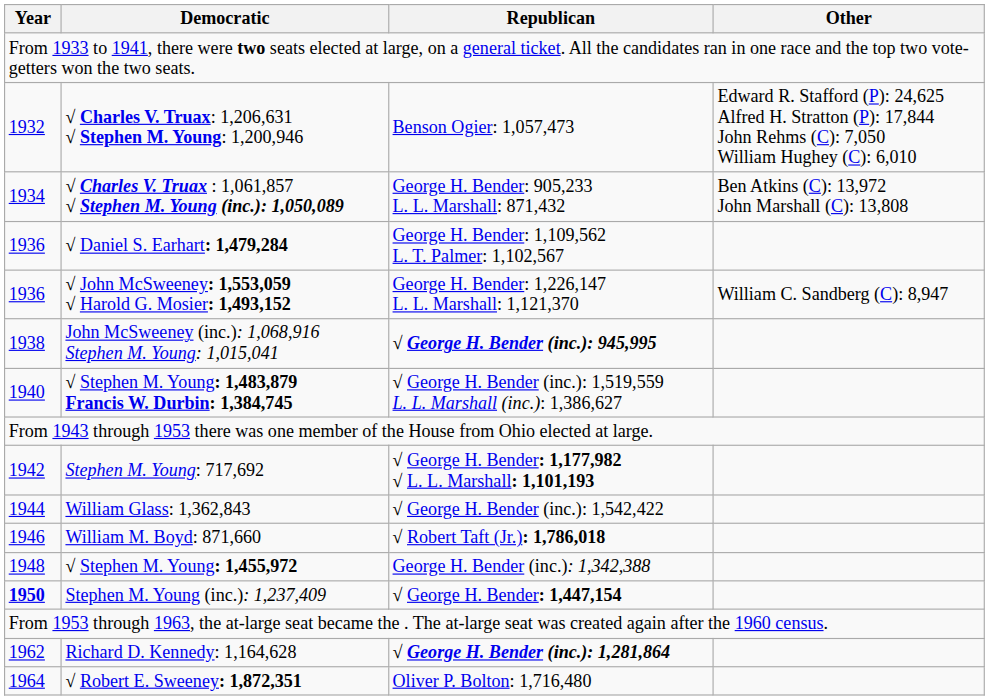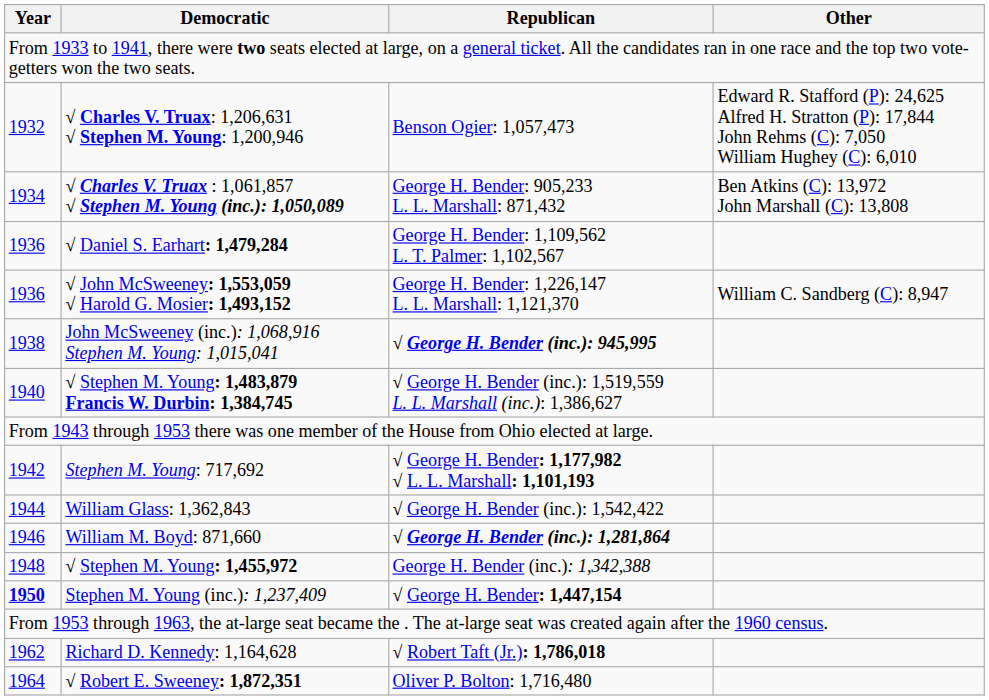William M. Boyd: 871,660 | Republican: √ Robert Taft (Jr.): 1,786,018 -> √ George H. Bender (inc.): 1,281,864
Richard D. Kennedy: 1,164,628 | Republican: √ George H. Bender (inc.): 1,281,864 -> √ Robert Taft (Jr.): 1,786,018
